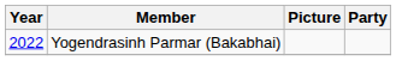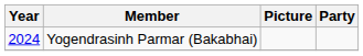Yogendrasinh Parmar (Bakabhai) | Year: 2022 -> 2024
